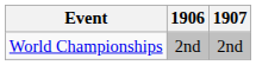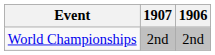columns swapped: 1906 <-> 1907
